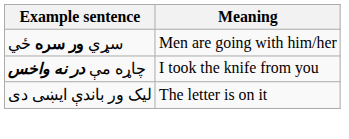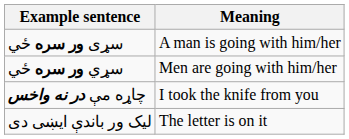+ row: سړی ور سره ځي | A man is going with him/her
